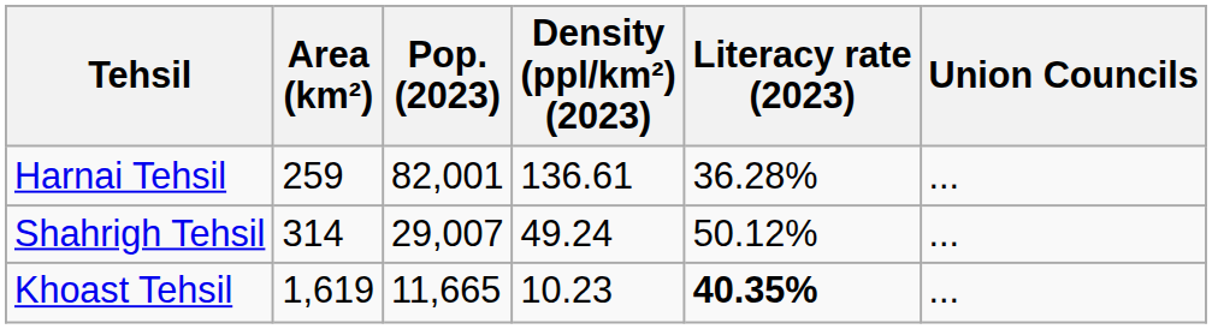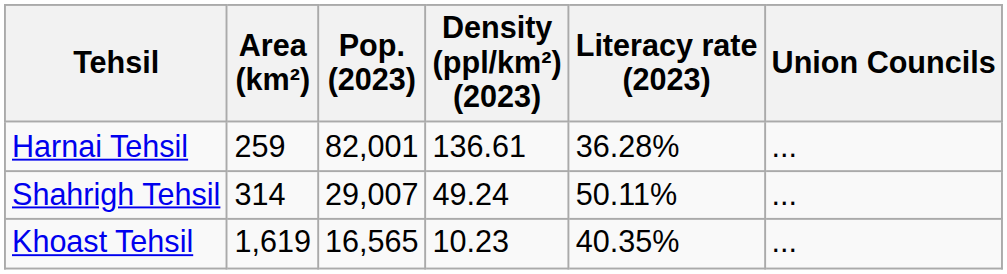Shahrigh Tehsil | Literacy rate (2023): 50.12% -> 50.11%
Khoast Tehsil | Pop. (2023): 11,665 -> 16,565
Khoast Tehsil | Literacy rate (2023): bold -> normal
